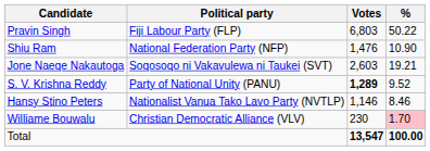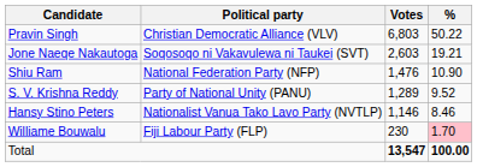Pravin Singh | Political party: Fiji Labour Party (FLP) -> Christian Democratic Alliance (VLV)
rows swapped: Jone Naeqe Nakautoga <-> Shiu Ram
S. V. Krishna Reddy | Votes: bold -> normal
Williame Bouwalu | Political party: Christian Democratic Alliance (VLV) -> Fiji Labour Party (FLP)
